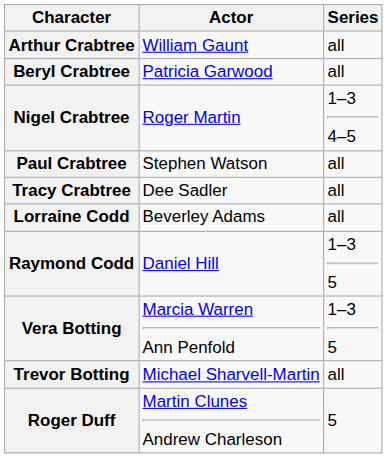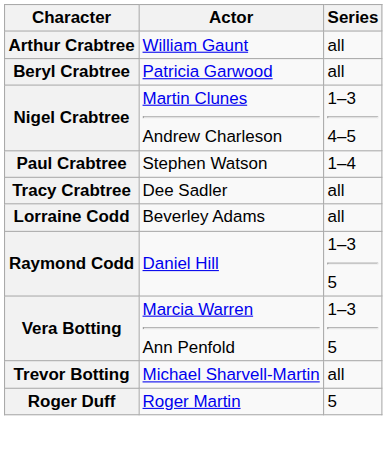Nigel Crabtree | Actor: Roger Martin -> Martin Clunes Andrew Charleson
Paul Crabtree | Series: all -> 1–4
Roger Duff | Actor: Martin Clunes Andrew Charleson -> Roger Martin
